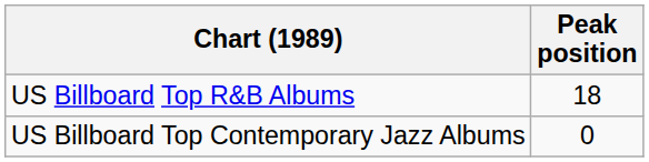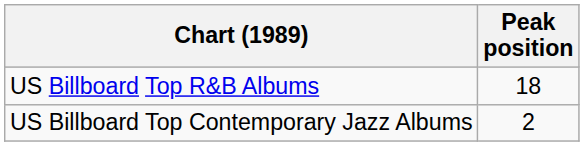US Billboard Top Contemporary Jazz Albums | Peak position: 0 -> 2
